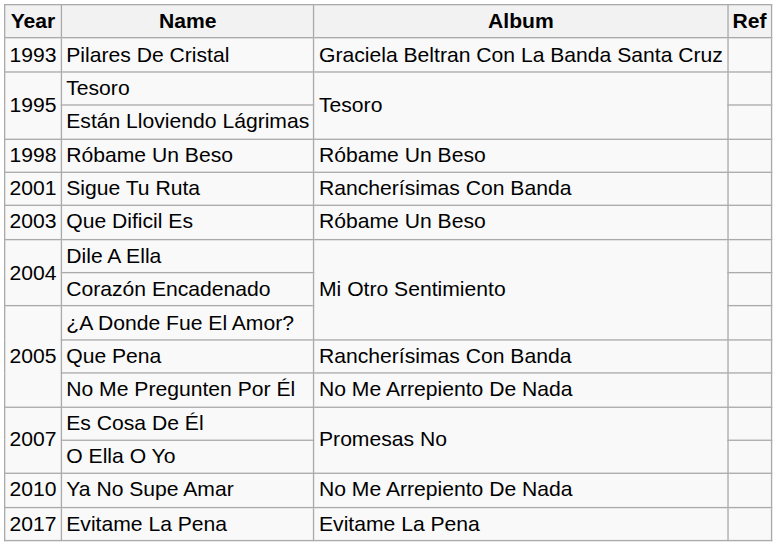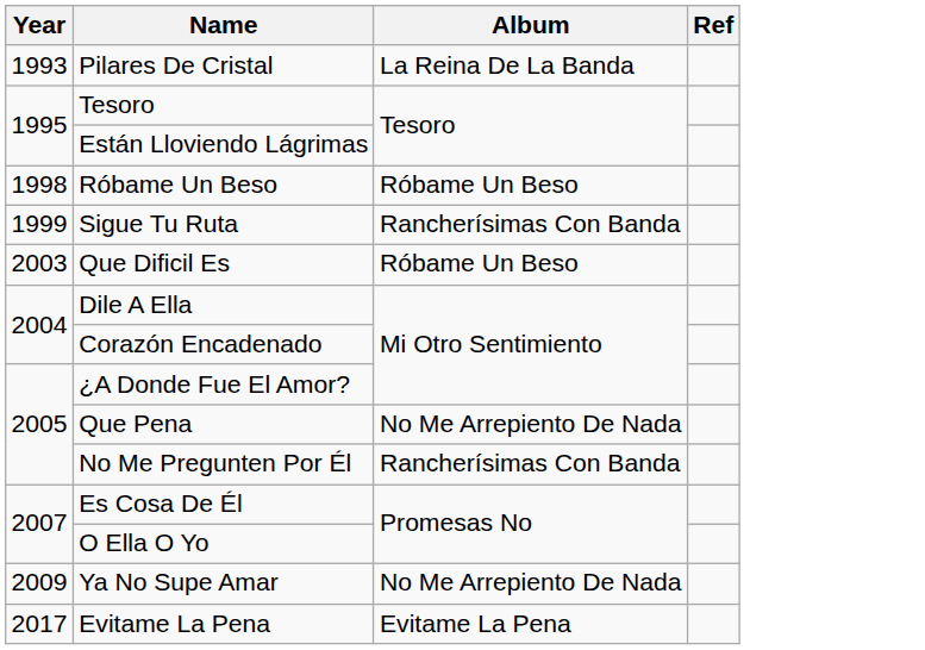Pilares De Cristal | Album: Graciela Beltran Con La Banda Santa Cruz -> La Reina De La Banda
Sigue Tu Ruta | Year: 2001 -> 1999
Que Pena | Album: Rancherísimas Con Banda -> No Me Arrepiento De Nada
No Me Pregunten Por Él | Album: No Me Arrepiento De Nada -> Rancherísimas Con Banda
Ya No Supe Amar | Year: 2010 -> 2009
